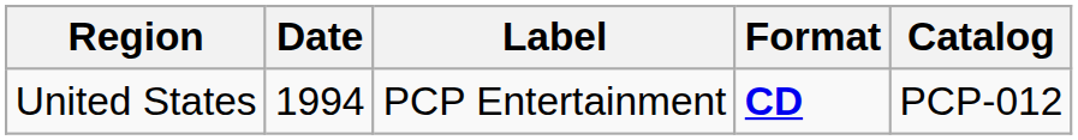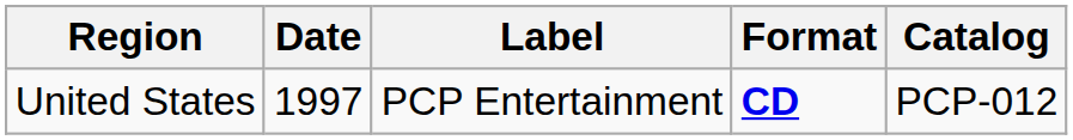United States | Date: 1994 -> 1997
